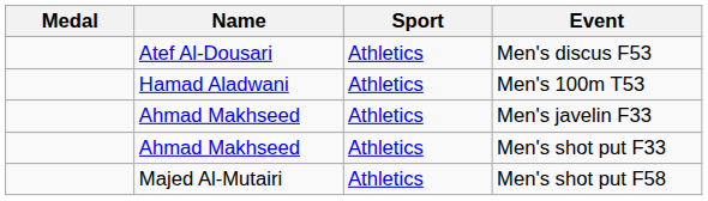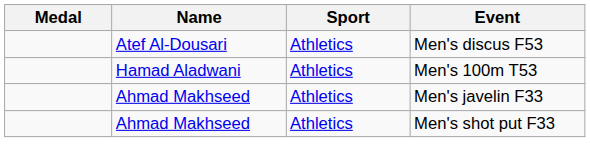- row: Majed Al-Mutairi | Athletics | Men's shot put F58
